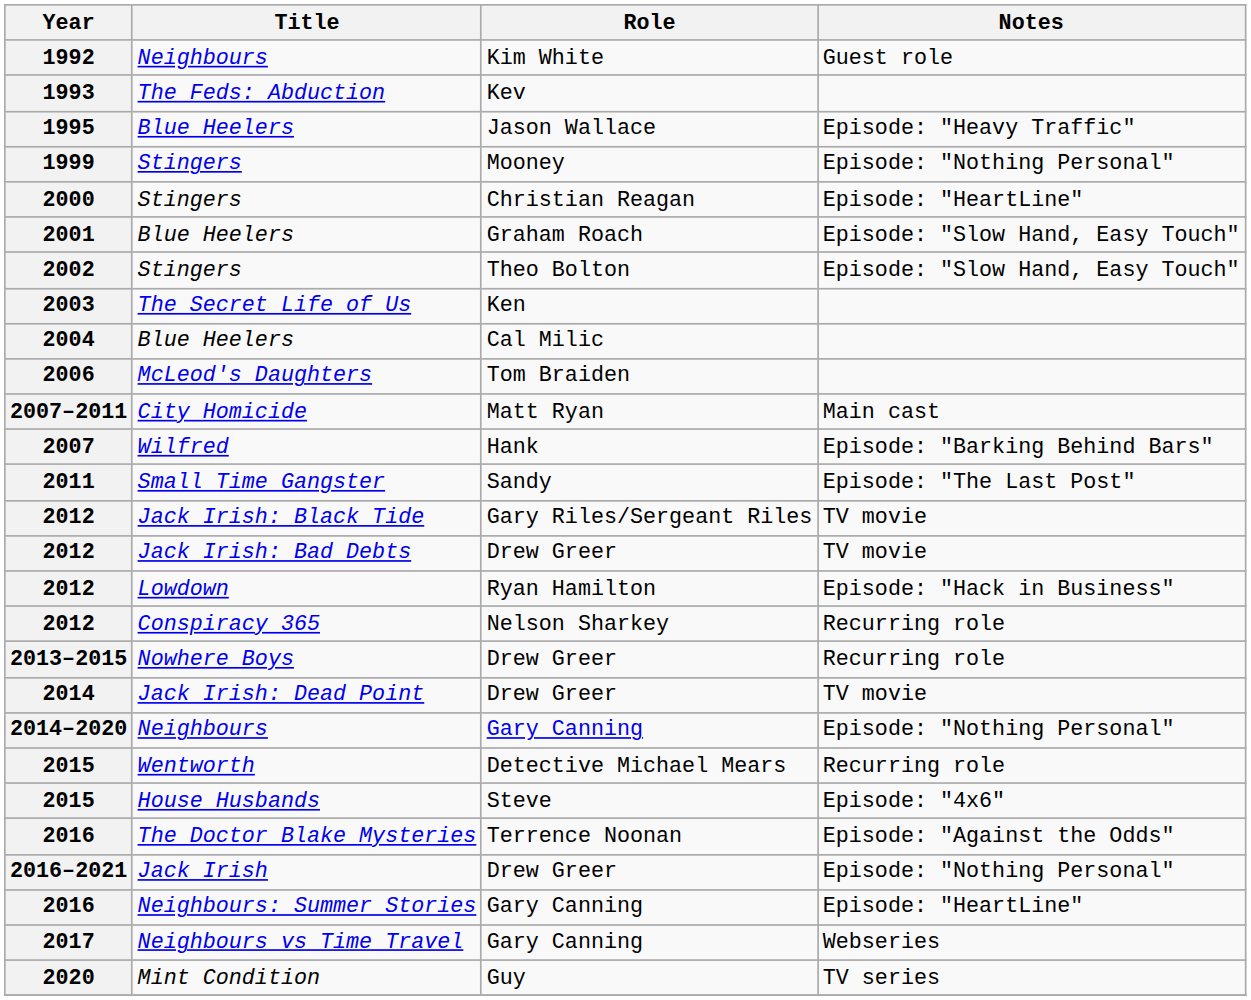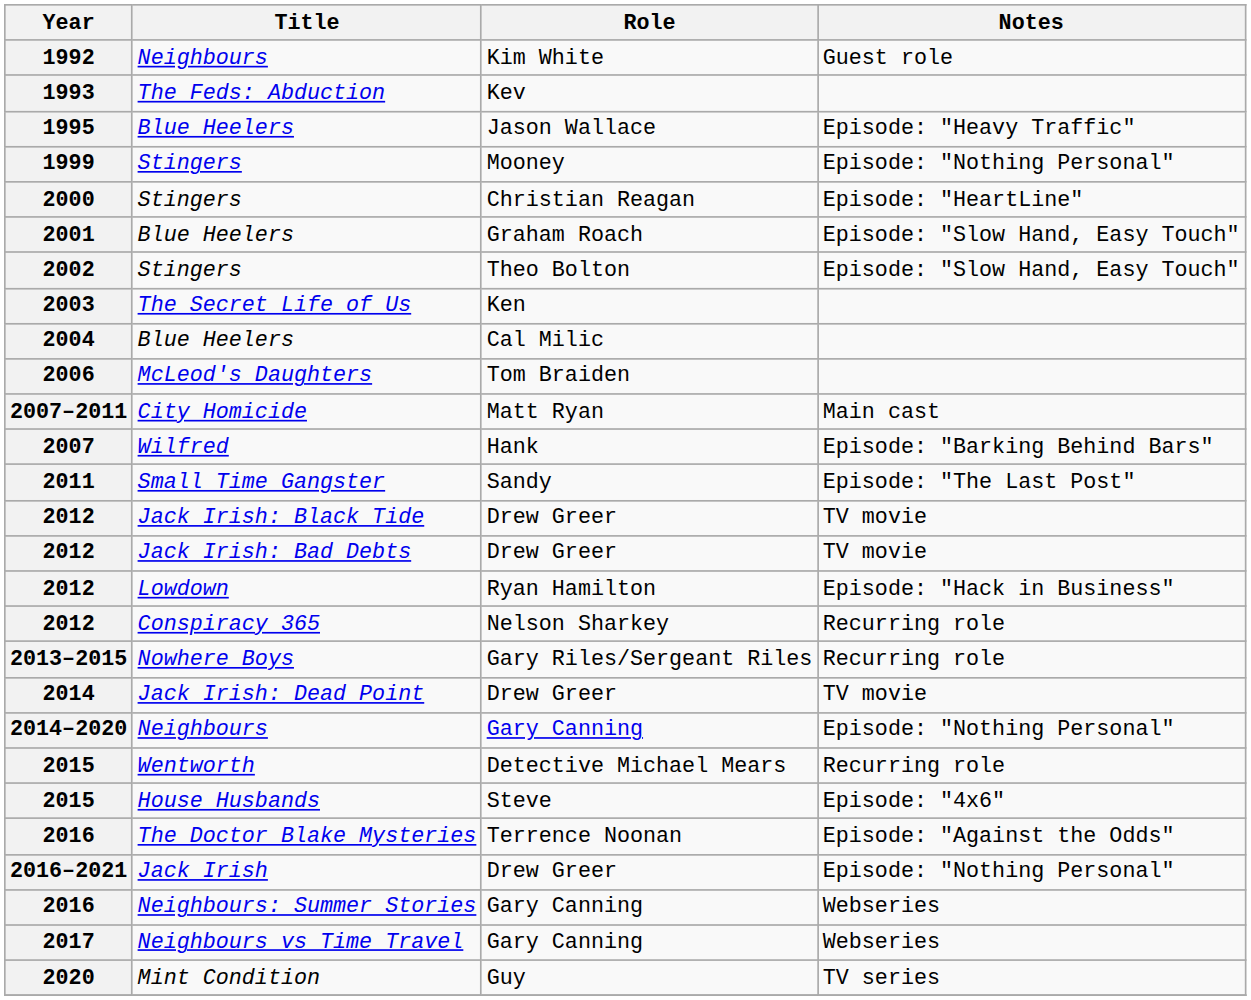2012 / Jack Irish: Black Tide | Role: Gary Riles/Sergeant Riles -> Drew Greer
2013–2015 | Role: Drew Greer -> Gary Riles/Sergeant Riles
2016 / Neighbours: Summer Stories | Notes: Episode: "HeartLine" -> Webseries
